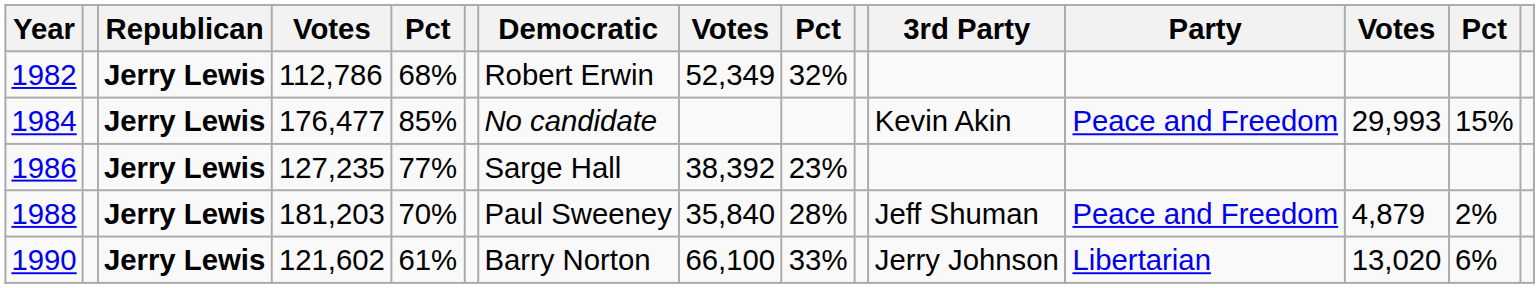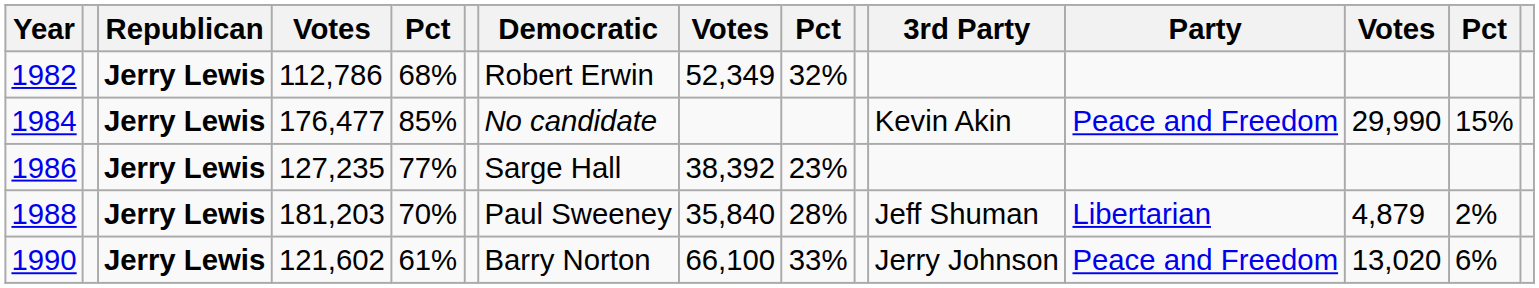1984 | column 13: 29,993 -> 29,990
1988 | Party: Peace and Freedom -> Libertarian
1990 | Party: Libertarian -> Peace and Freedom
